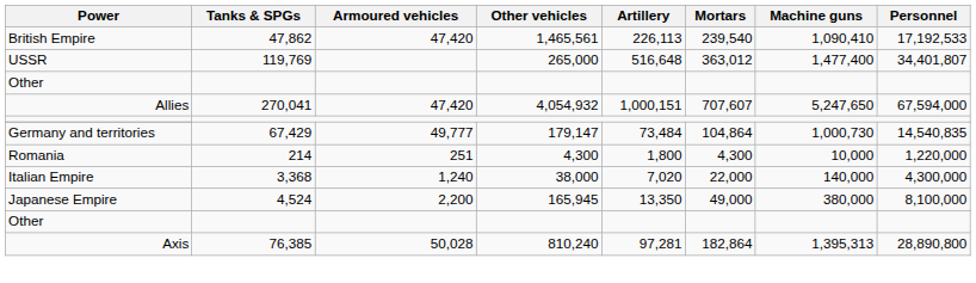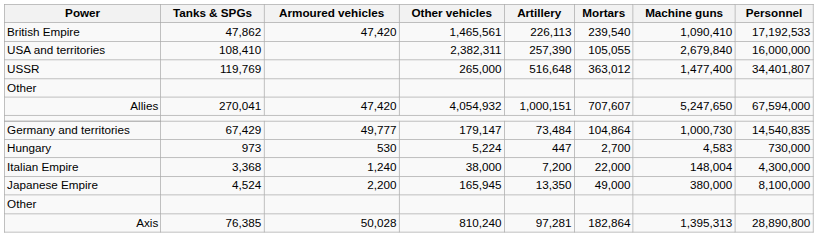+ row: USA and territories | 108,410 | 2,382,311 | 257,390 | 105,055 | 2,679,840 | 16,000,000
+ row: Hungary | 973 | 530 | 5,224 | 447 | 2,700 | 4,583 | 730,000
- row: Romania | 214 | 251 | 4,300 | 1,800 | 4,300 | 10,000 | 1,220,000
Italian Empire | Artillery: 7,020 -> 7,200
Italian Empire | Machine guns: 140,000 -> 148,004
